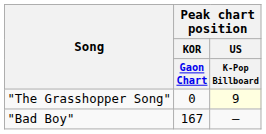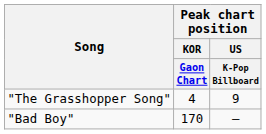"The Grasshopper Song" | Peak chart position / KOR / Gaon Chart: 0 -> 4
"The Grasshopper Song" | Peak chart position / US / K-Pop Billboard: lightyellow background -> no background
"Bad Boy" | Peak chart position / KOR / Gaon Chart: 167 -> 170
